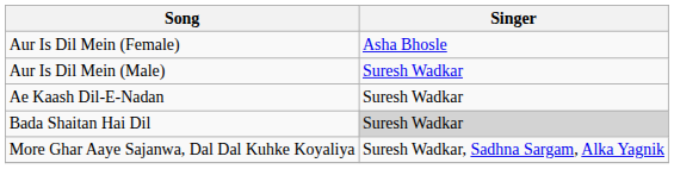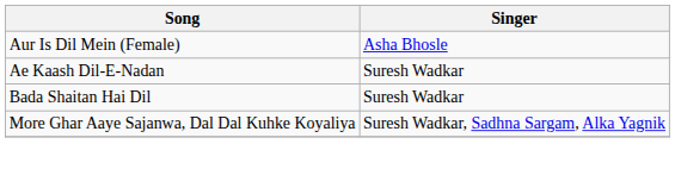- row: Aur Is Dil Mein (Male) | Suresh Wadkar
Bada Shaitan Hai Dil | Singer: lightgrey background -> no background
